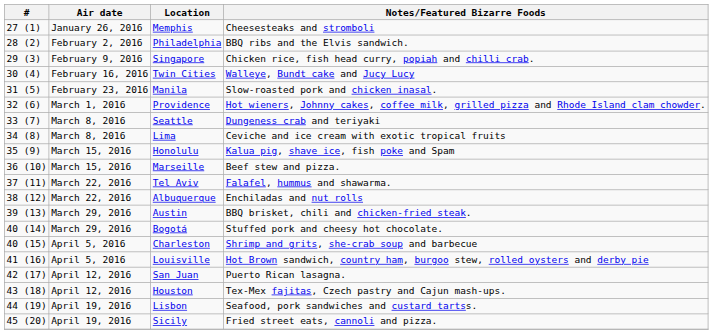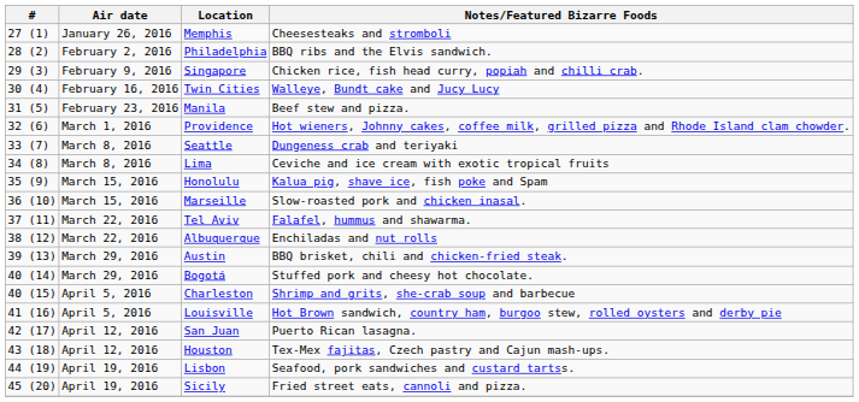Manila | Notes/Featured Bizarre Foods: Slow-roasted pork and chicken inasal. -> Beef stew and pizza.
Marseille | Notes/Featured Bizarre Foods: Beef stew and pizza. -> Slow-roasted pork and chicken inasal.
